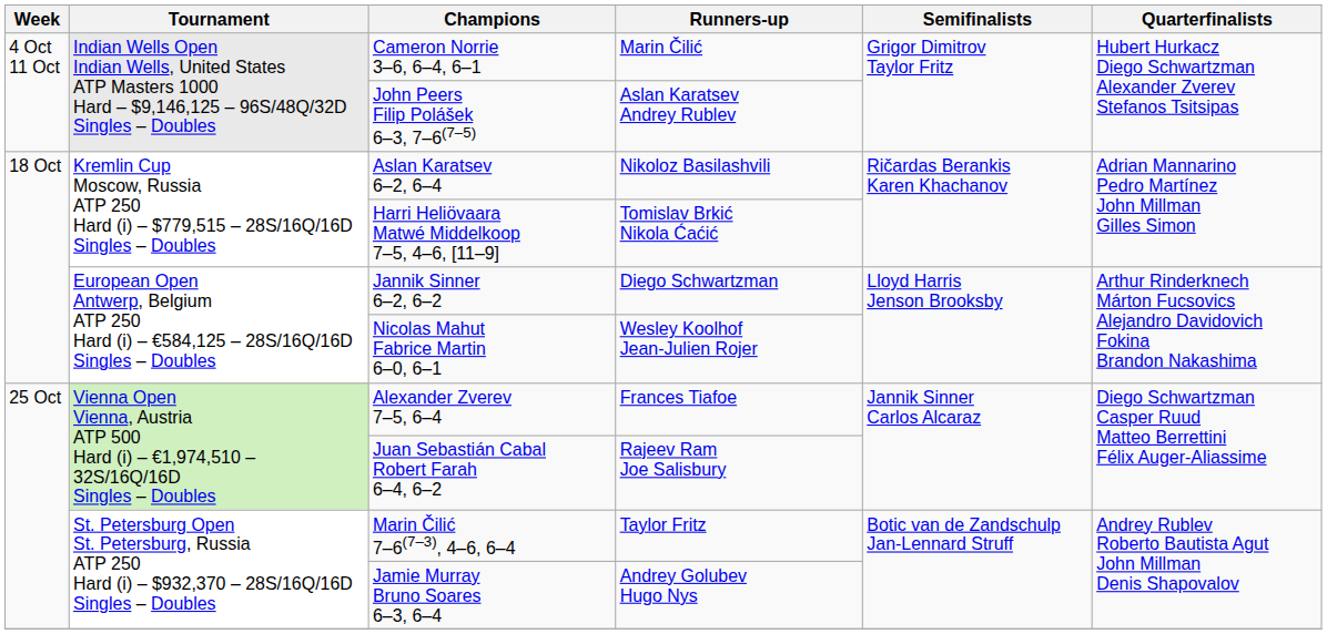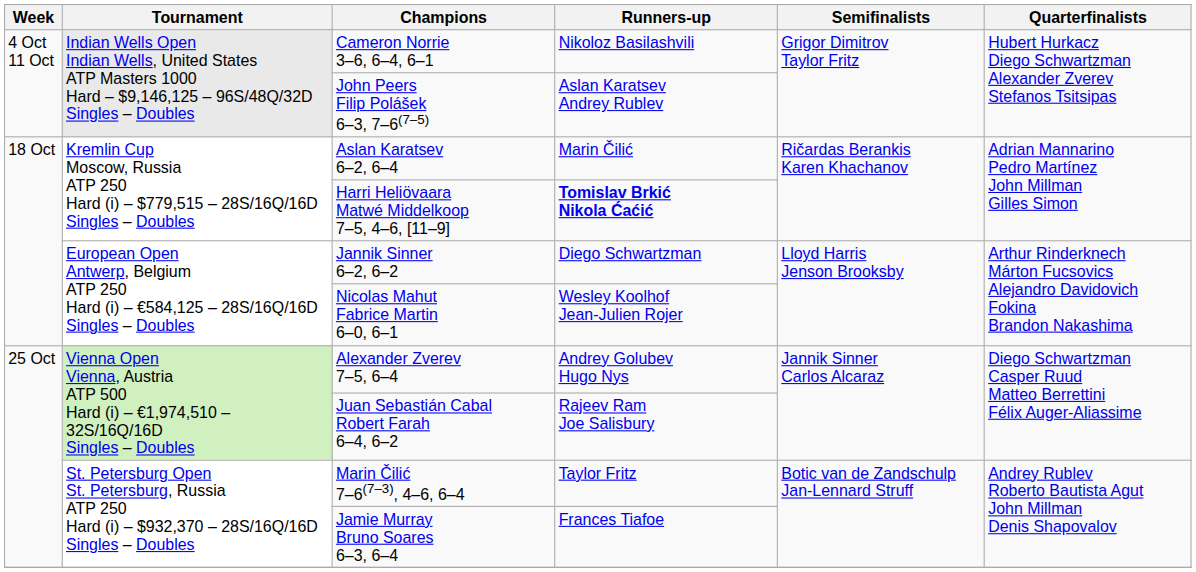Cameron Norrie 3–6, 6–4, 6–1 | Runners-up: Marin Čilić -> Nikoloz Basilashvili
Aslan Karatsev 6–2, 6–4 | Runners-up: Nikoloz Basilashvili -> Marin Čilić
Harri Heliövaara Matwé Middelkoop 7–5, 4–6, [11–9] | Runners-up: normal -> bold
Alexander Zverev 7–5, 6–4 | Runners-up: Frances Tiafoe -> Andrey Golubev Hugo Nys
Jamie Murray Bruno Soares 6–3, 6–4 | Runners-up: Andrey Golubev Hugo Nys -> Frances Tiafoe
